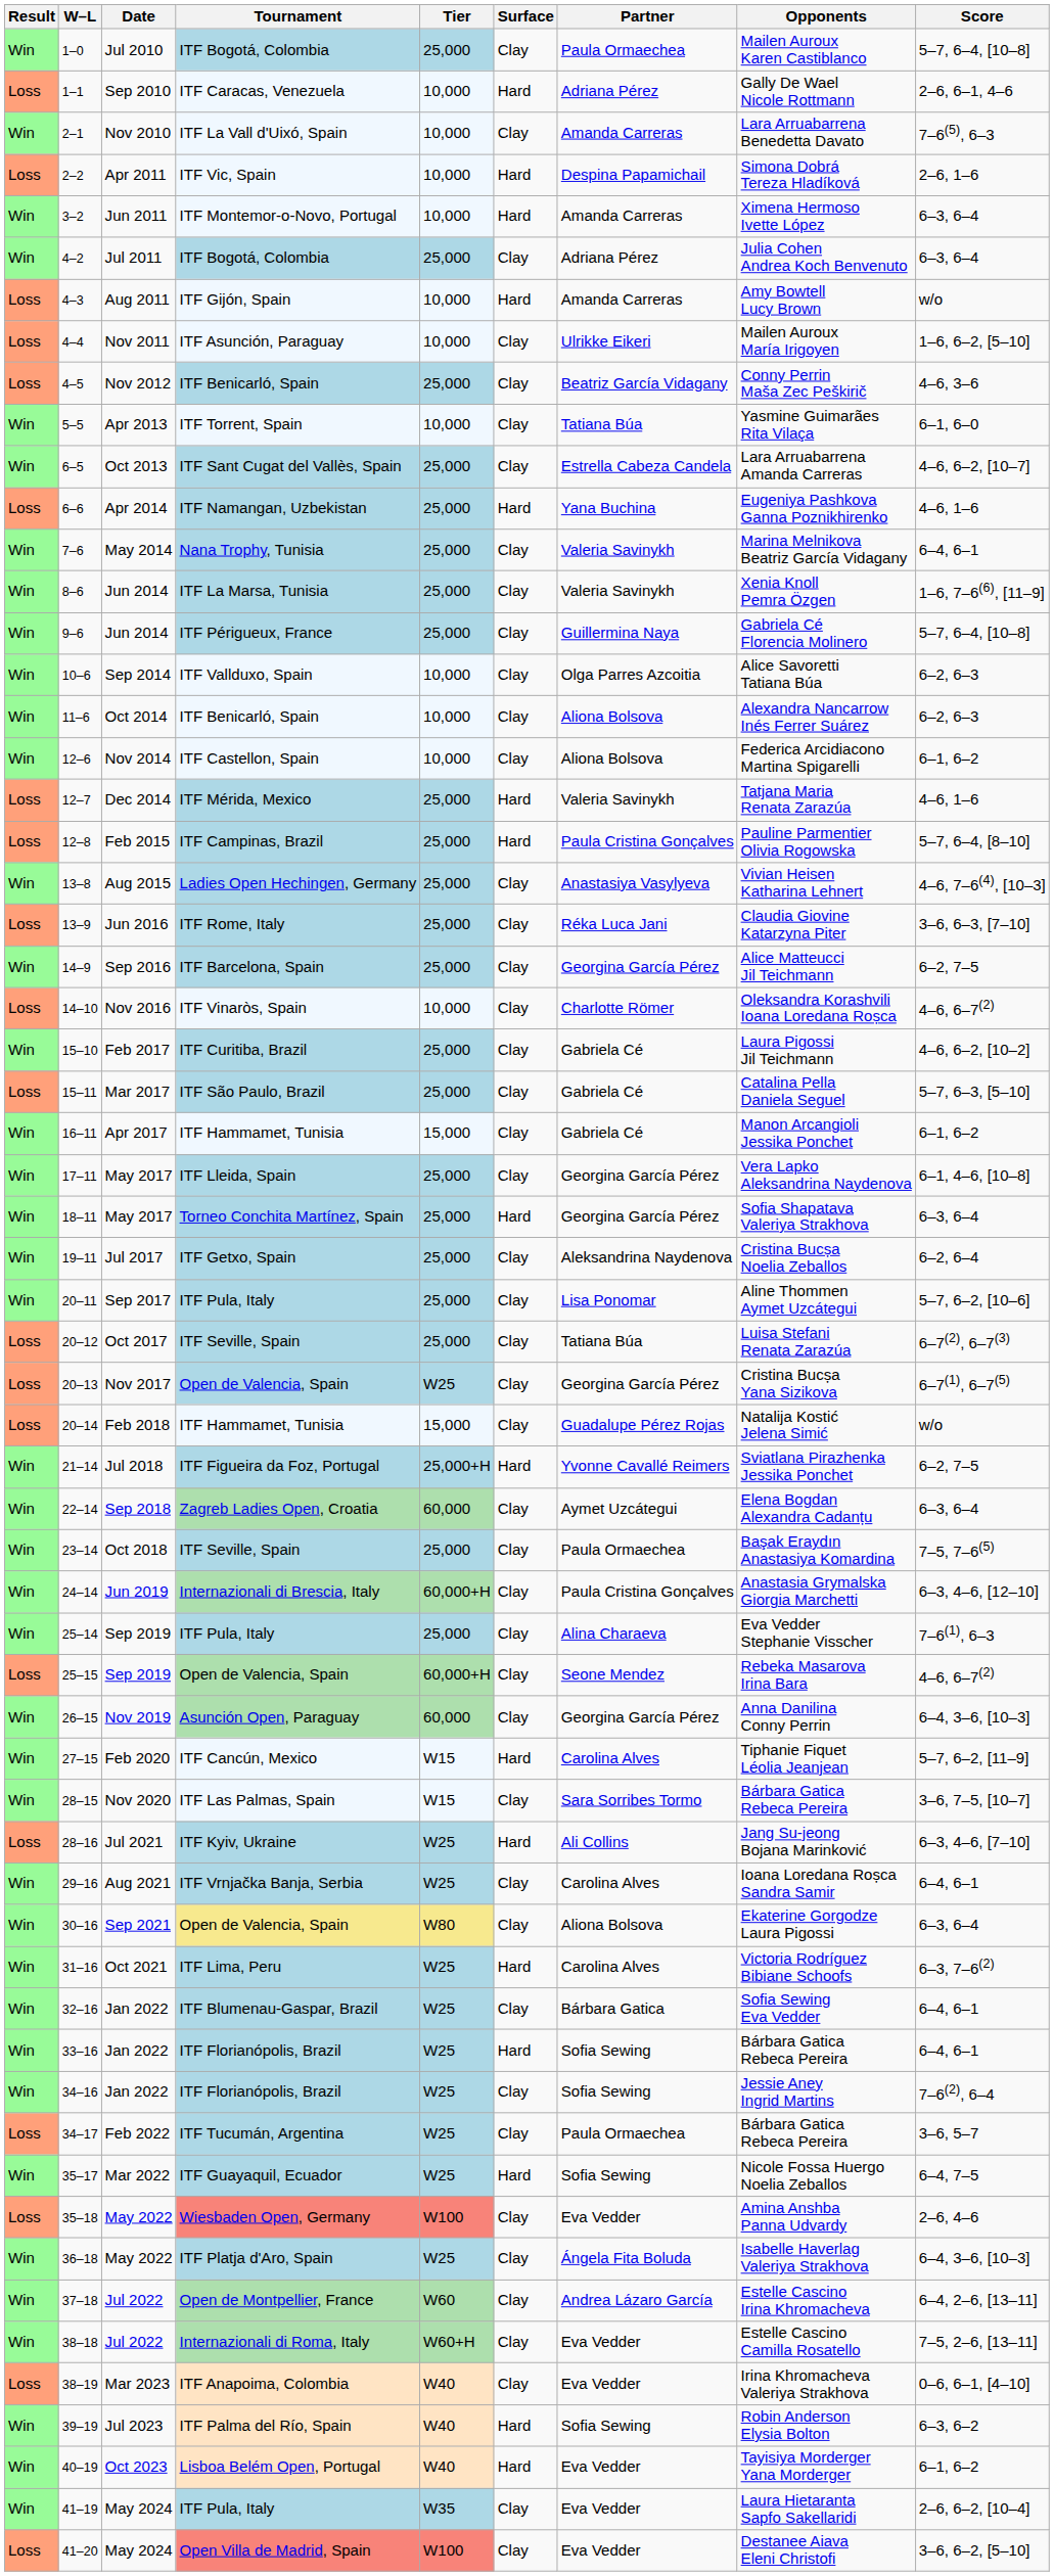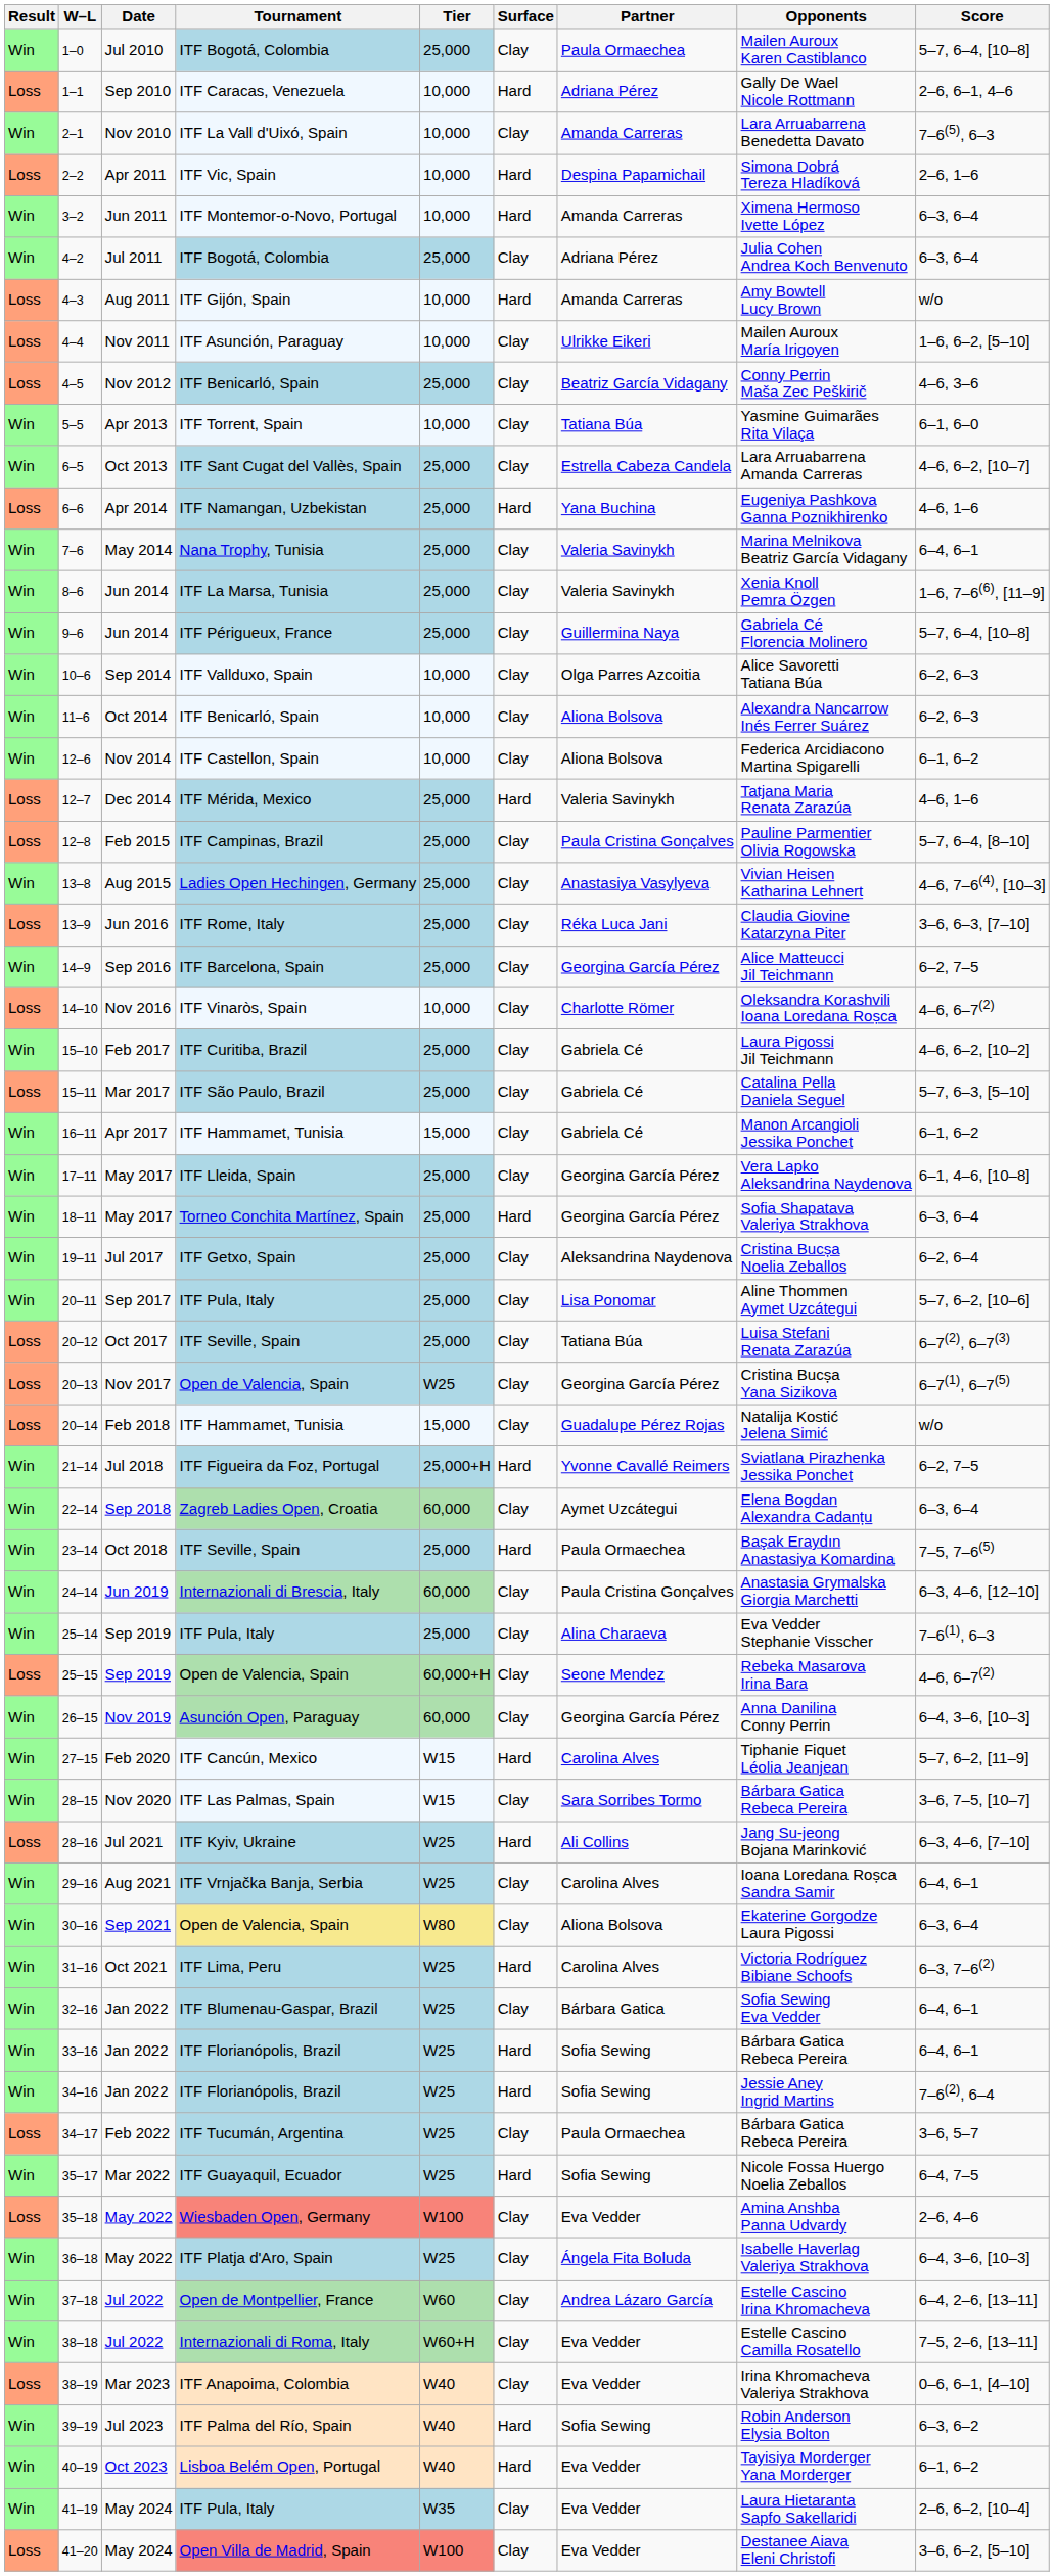12–8 | Surface: Hard -> Clay
23–14 | Surface: Clay -> Hard
24–14 | Tier: 60,000+H -> 60,000
34–16 | Surface: Clay -> Hard
